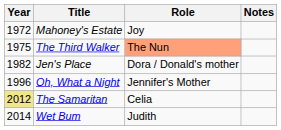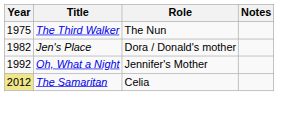- row: 1972 | Mahoney's Estate | Joy
The Third Walker | Role: lightsalmon background -> no background
Oh, What a Night | Year: 1996 -> 1992
- row: 2014 | Wet Bum | Judith
